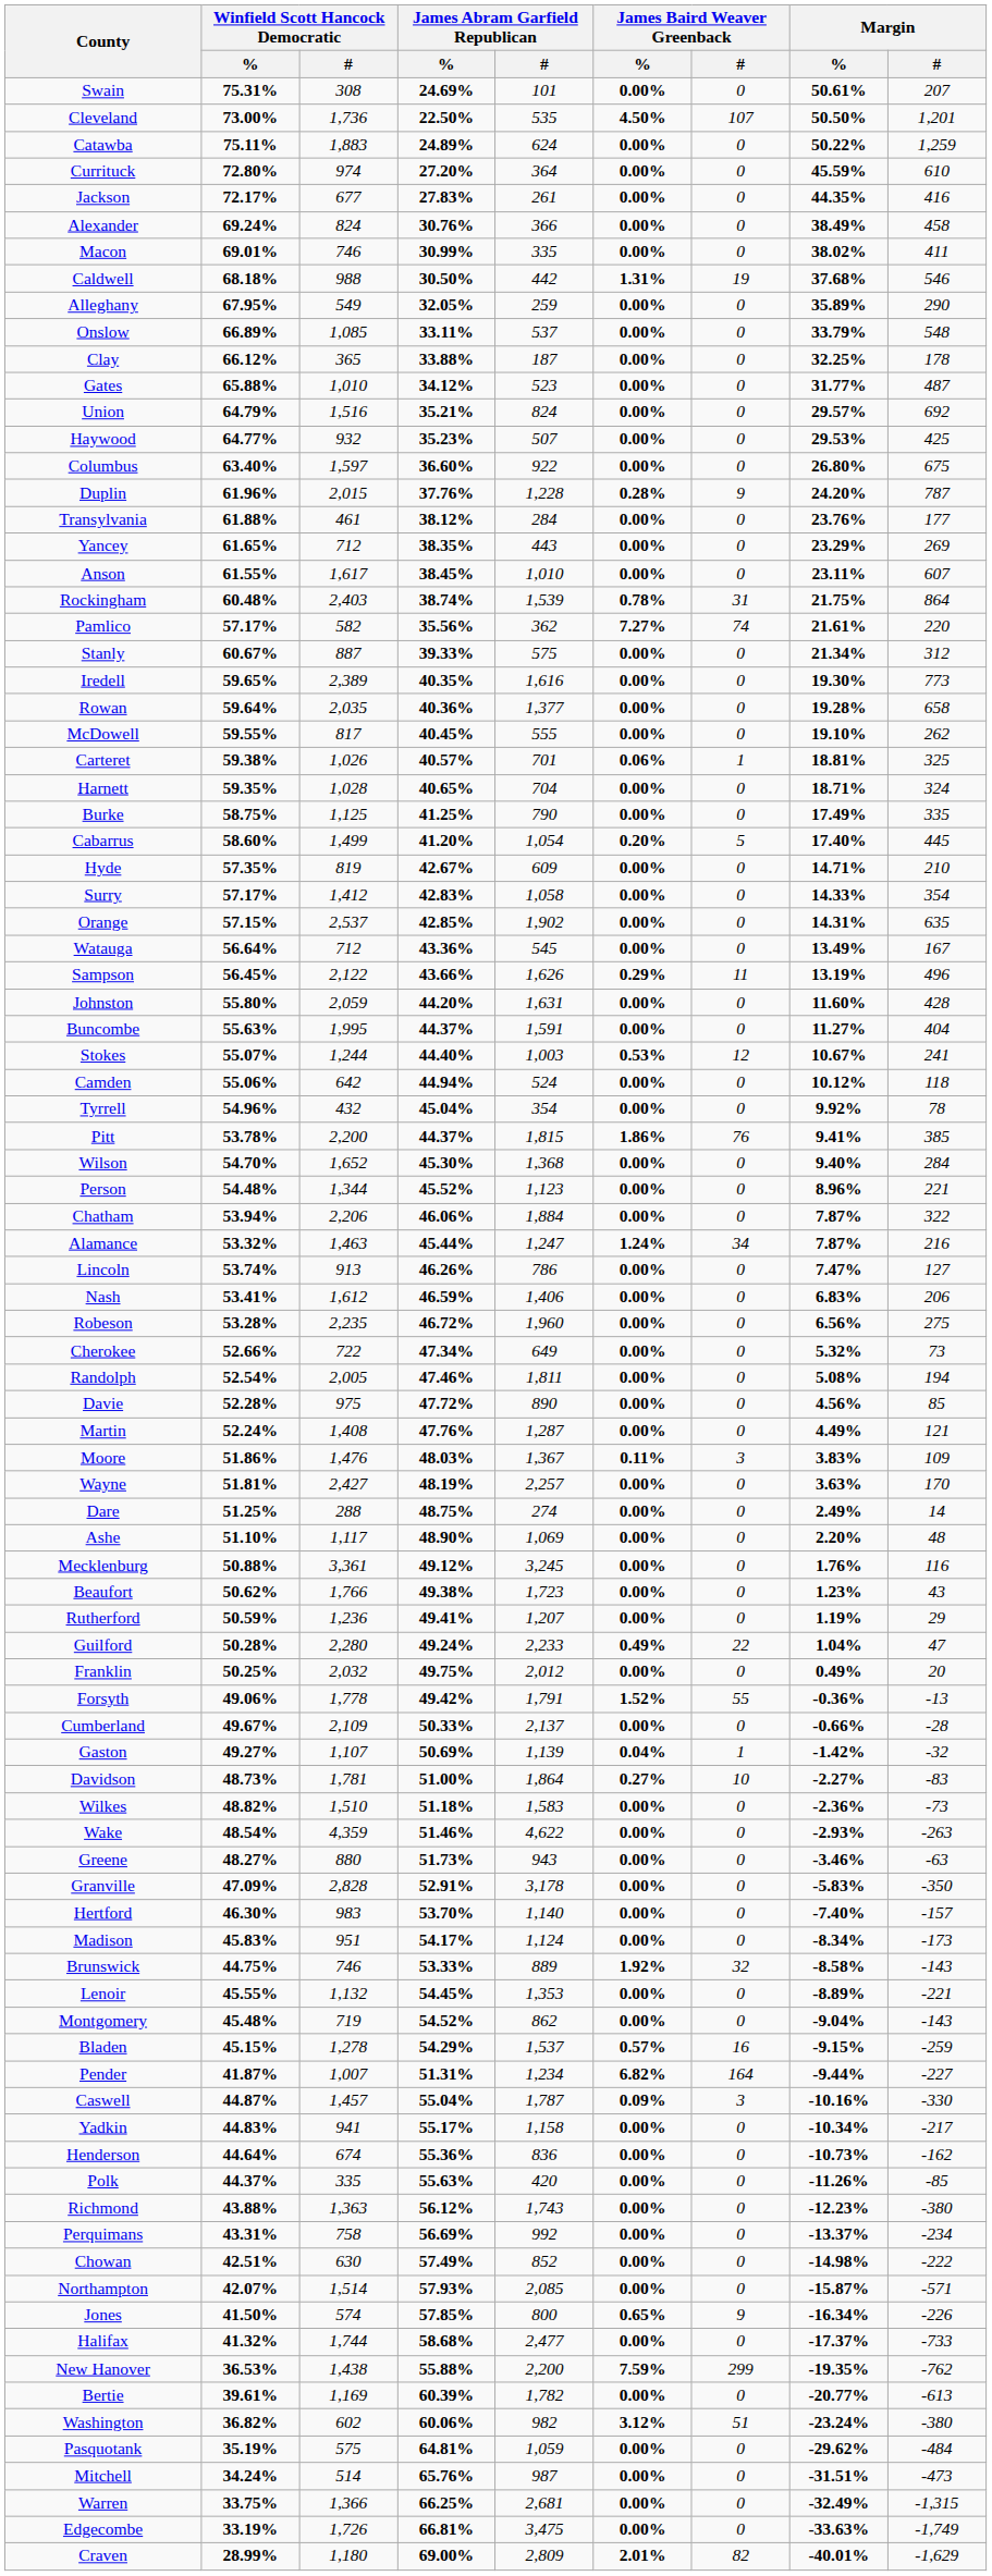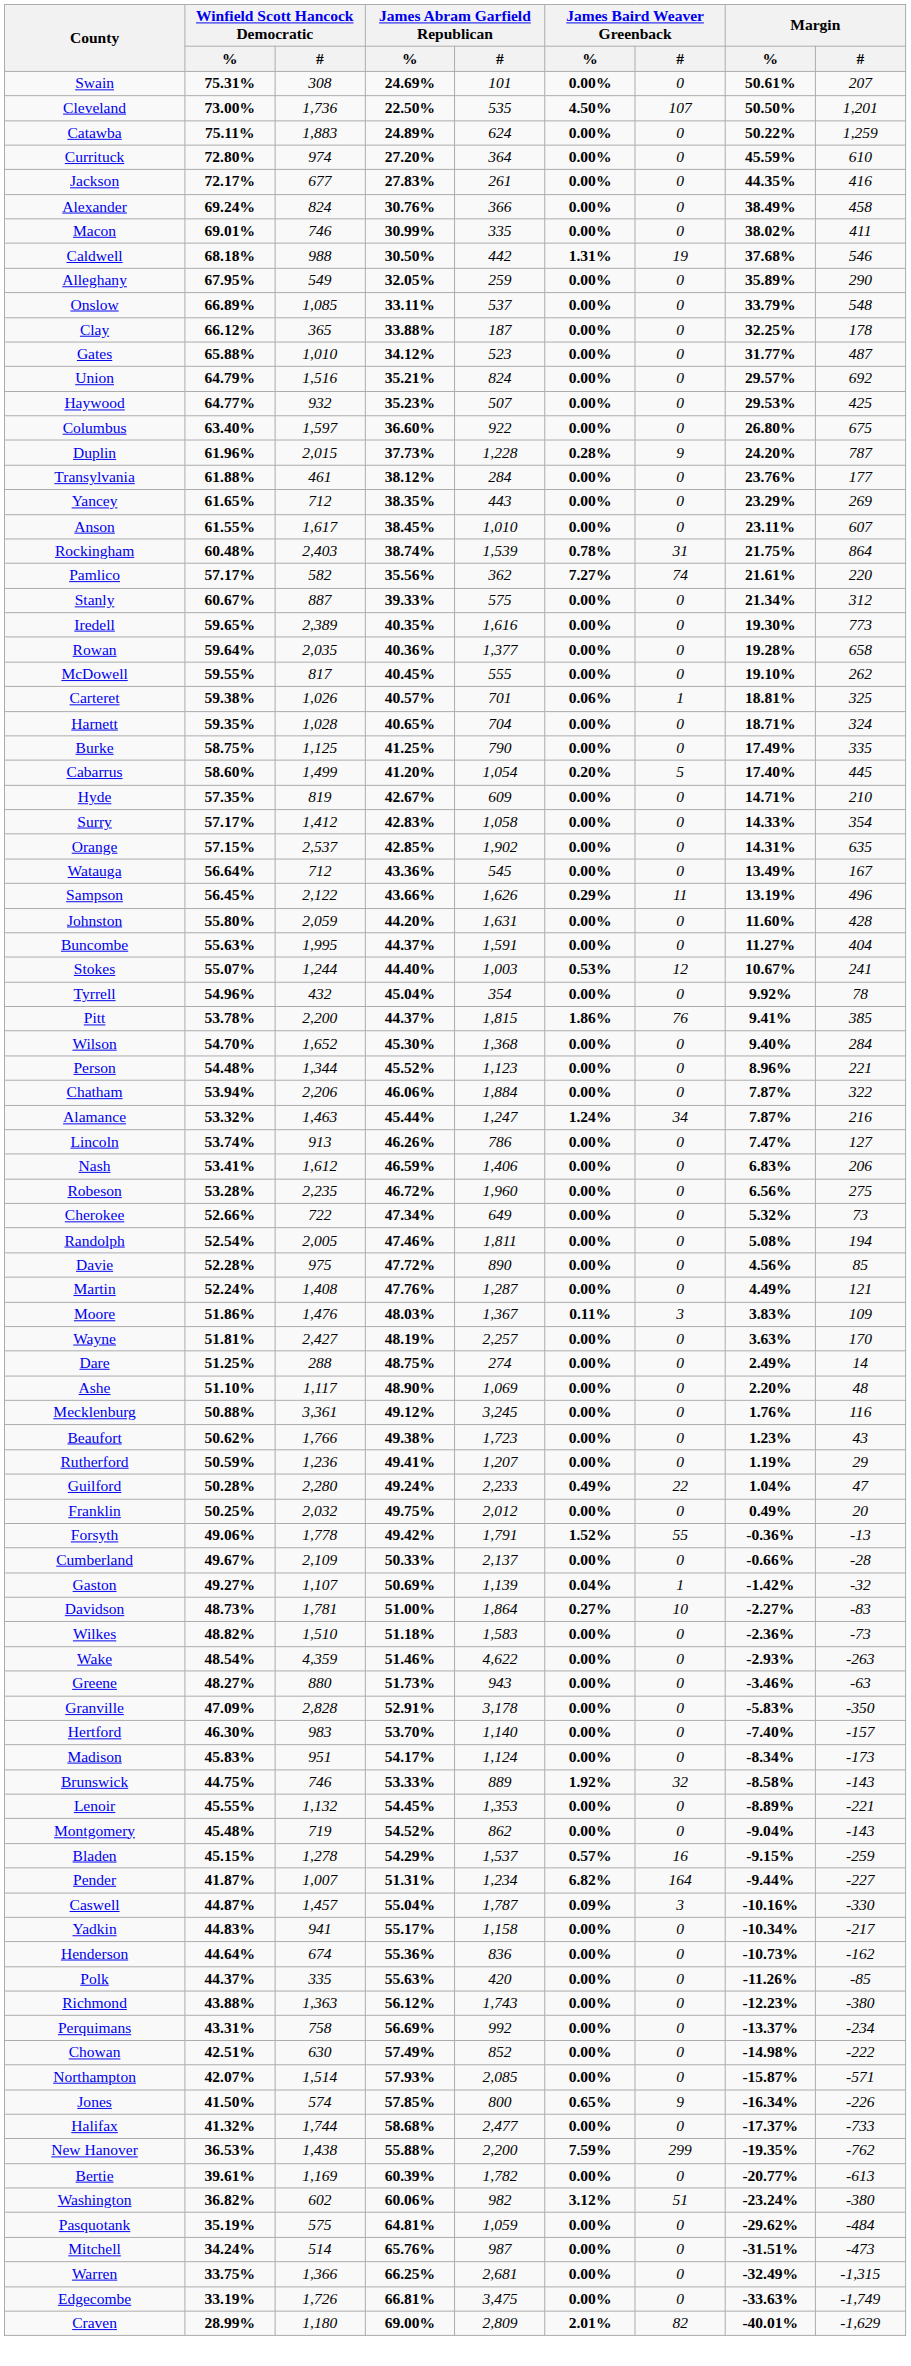Duplin | James Abram Garfield Republican / %: 37.76% -> 37.73%
- row: Camden | 55.06% | 642 | 44.94% | 524 | 0.00% | 0 | 10.12% | 118
